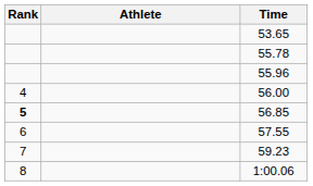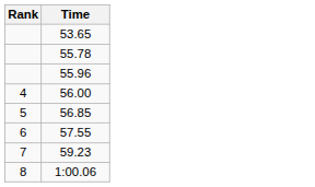- column: Athlete
56.85 | Rank: bold -> normal
